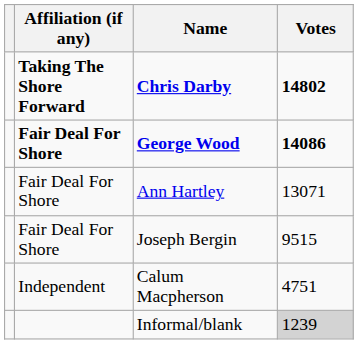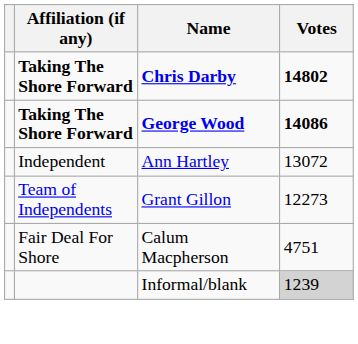George Wood | Affiliation (if any): Fair Deal For Shore -> Taking The Shore Forward
Ann Hartley | Affiliation (if any): Fair Deal For Shore -> Independent
Ann Hartley | Votes: 13071 -> 13072
+ row: Team of Independents | Grant Gillon | 12273
- row: Fair Deal For Shore | Joseph Bergin | 9515
Calum Macpherson | Affiliation (if any): Independent -> Fair Deal For Shore
